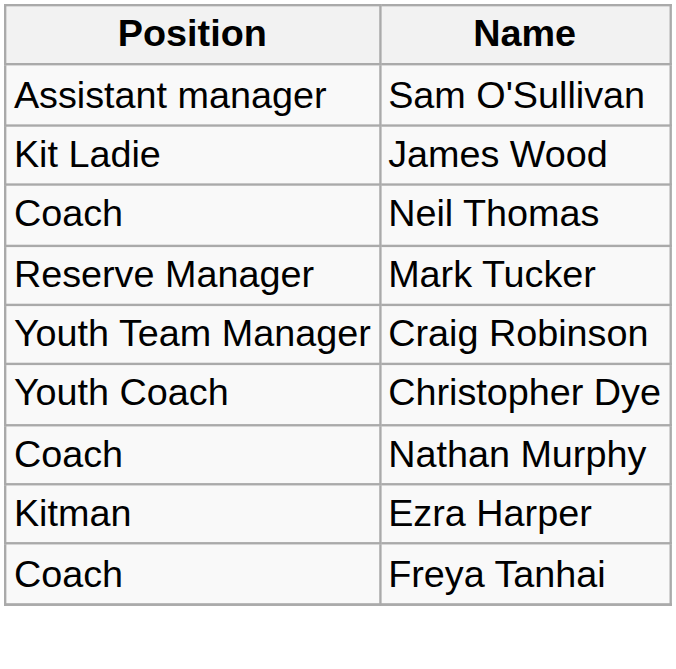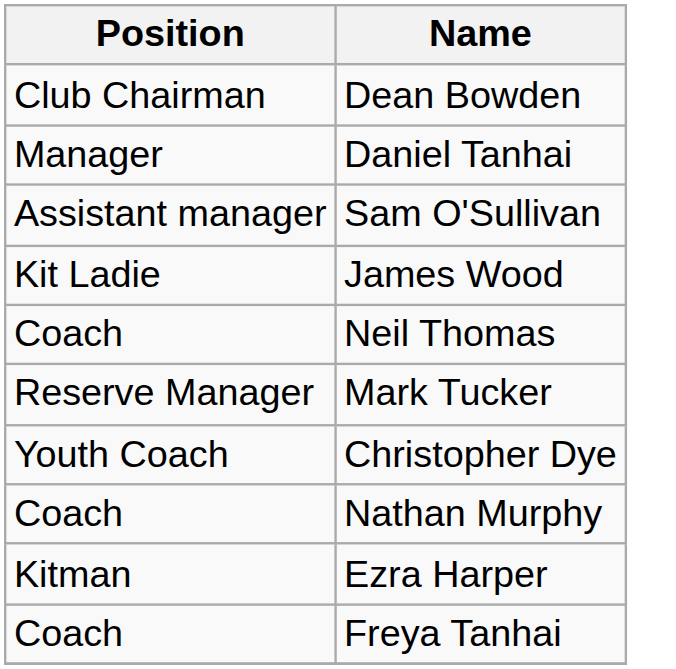+ row: Club Chairman | Dean Bowden
+ row: Manager | Daniel Tanhai
- row: Youth Team Manager | Craig Robinson
